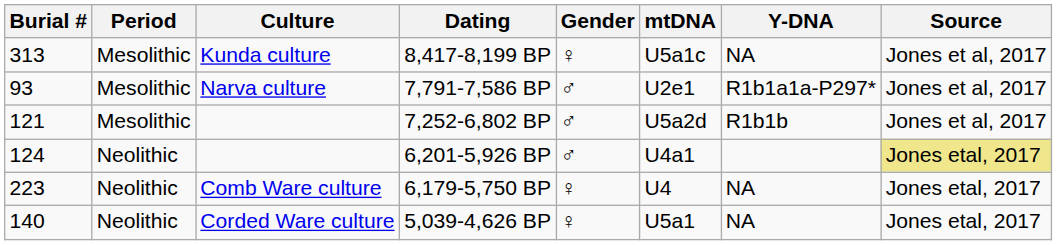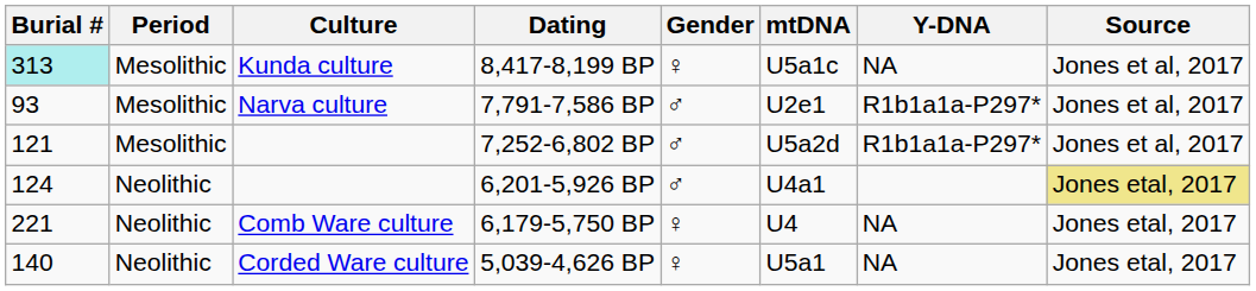8,417-8,199 BP | Burial #: no background -> paleturquoise background
7,252-6,802 BP | Y-DNA: R1b1b -> R1b1a1a-P297*
6,179-5,750 BP | Burial #: 223 -> 221
